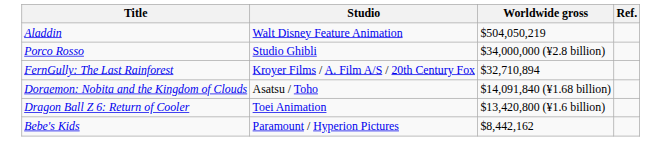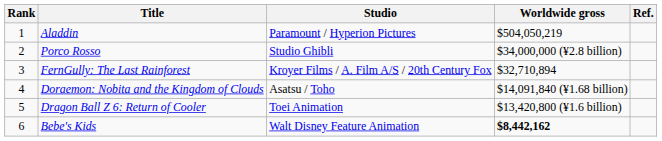+ column: Rank | 1 | 2 | 3 | 4 | 5 | 6
Aladdin | Studio: Walt Disney Feature Animation -> Paramount / Hyperion Pictures
Bebe's Kids | Studio: Paramount / Hyperion Pictures -> Walt Disney Feature Animation
Bebe's Kids | Worldwide gross: normal -> bold
